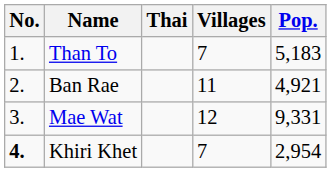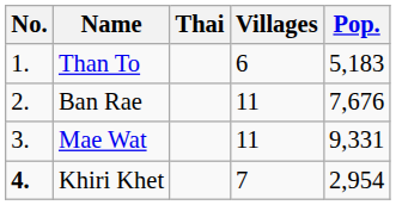Than To | Villages: 7 -> 6
Ban Rae | Pop.: 4,921 -> 7,676
Mae Wat | Villages: 12 -> 11
